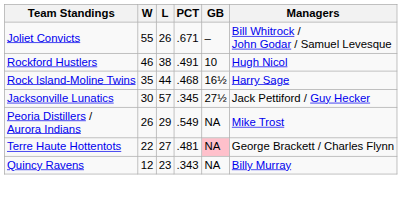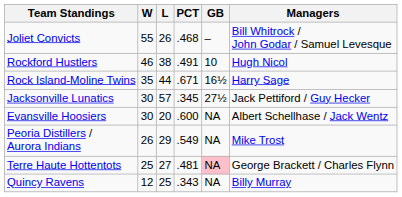Joliet Convicts | PCT: .671 -> .468
Rock Island-Moline Twins | PCT: .468 -> .671
+ row: Evansville Hoosiers | 30 | 20 | .600 | NA | Albert Schellhase / Jack Wentz
Terre Haute Hottentots | W: 22 -> 25
Quincy Ravens | L: 23 -> 25
